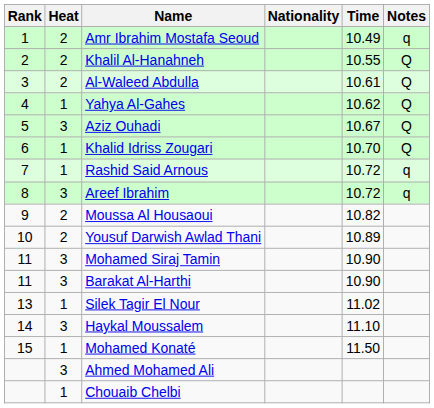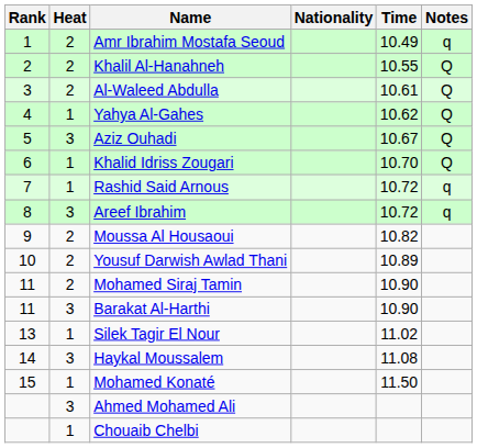Mohamed Siraj Tamin | Heat: 3 -> 2
Haykal Moussalem | Time: 11.10 -> 11.08
